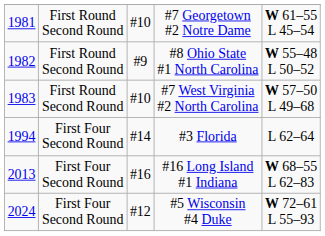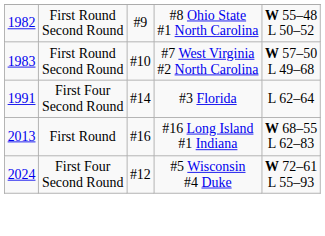- row: 1981 | First Round Second Round | #10 | #7 Georgetown #2 Notre Dame | W 61–55 L 45–54
#3 Florida | column 1: 1994 -> 1991
#16 Long Island #1 Indiana | column 2: First Four Second Round -> First Round
